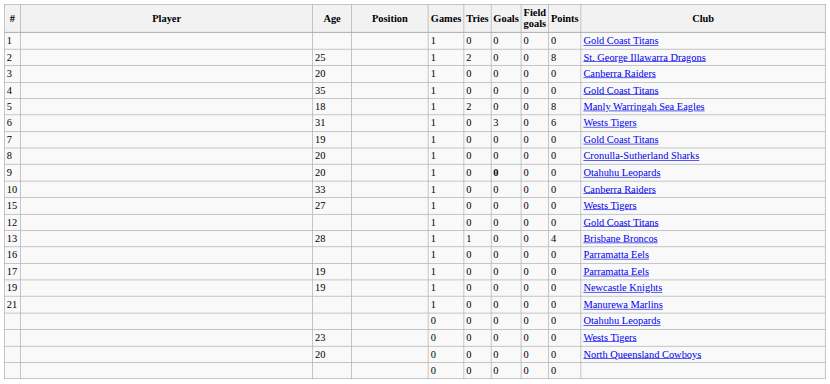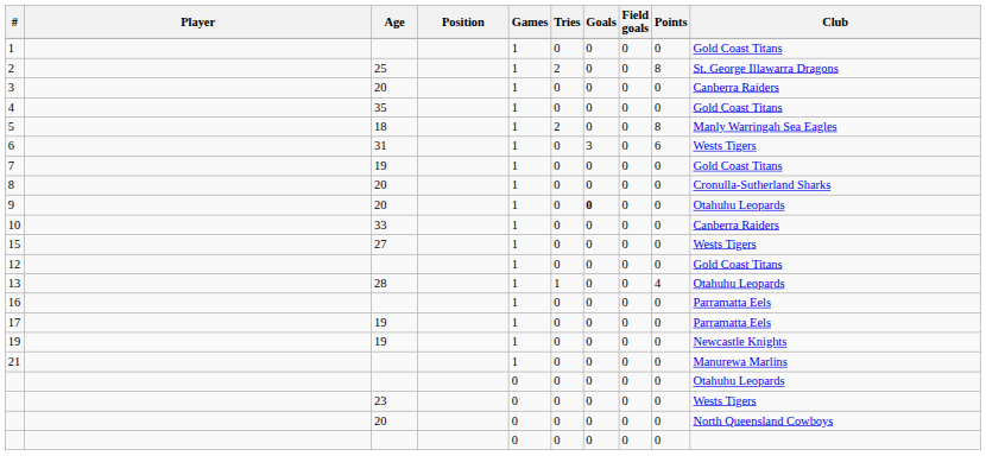13 | Club: Brisbane Broncos -> Otahuhu Leopards
